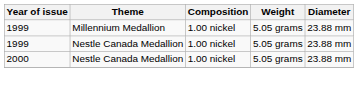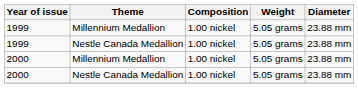+ row: 2000 | Millennium Medallion | 1.00 nickel | 5.05 grams | 23.88 mm
